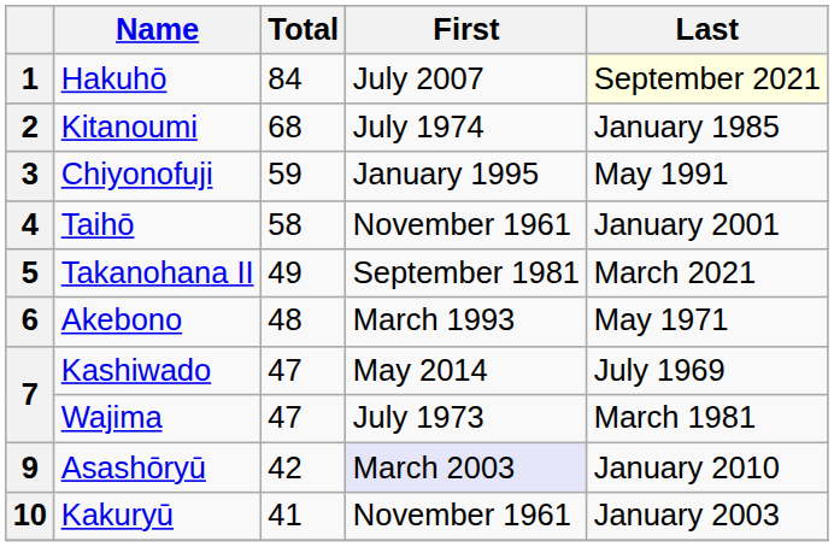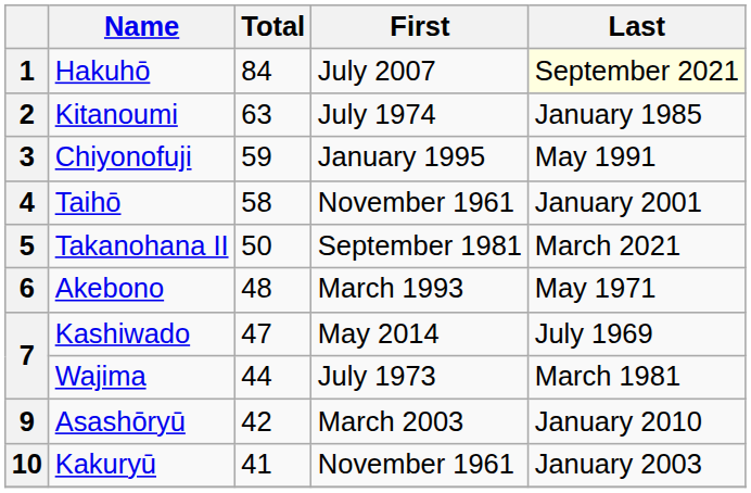2 | Total: 68 -> 63
5 | Total: 49 -> 50
7 / Wajima | Total: 47 -> 44
9 | First: lavender background -> no background
